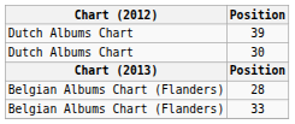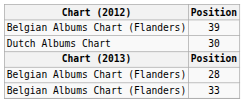39 | Chart (2012): Dutch Albums Chart -> Belgian Albums Chart (Flanders)
